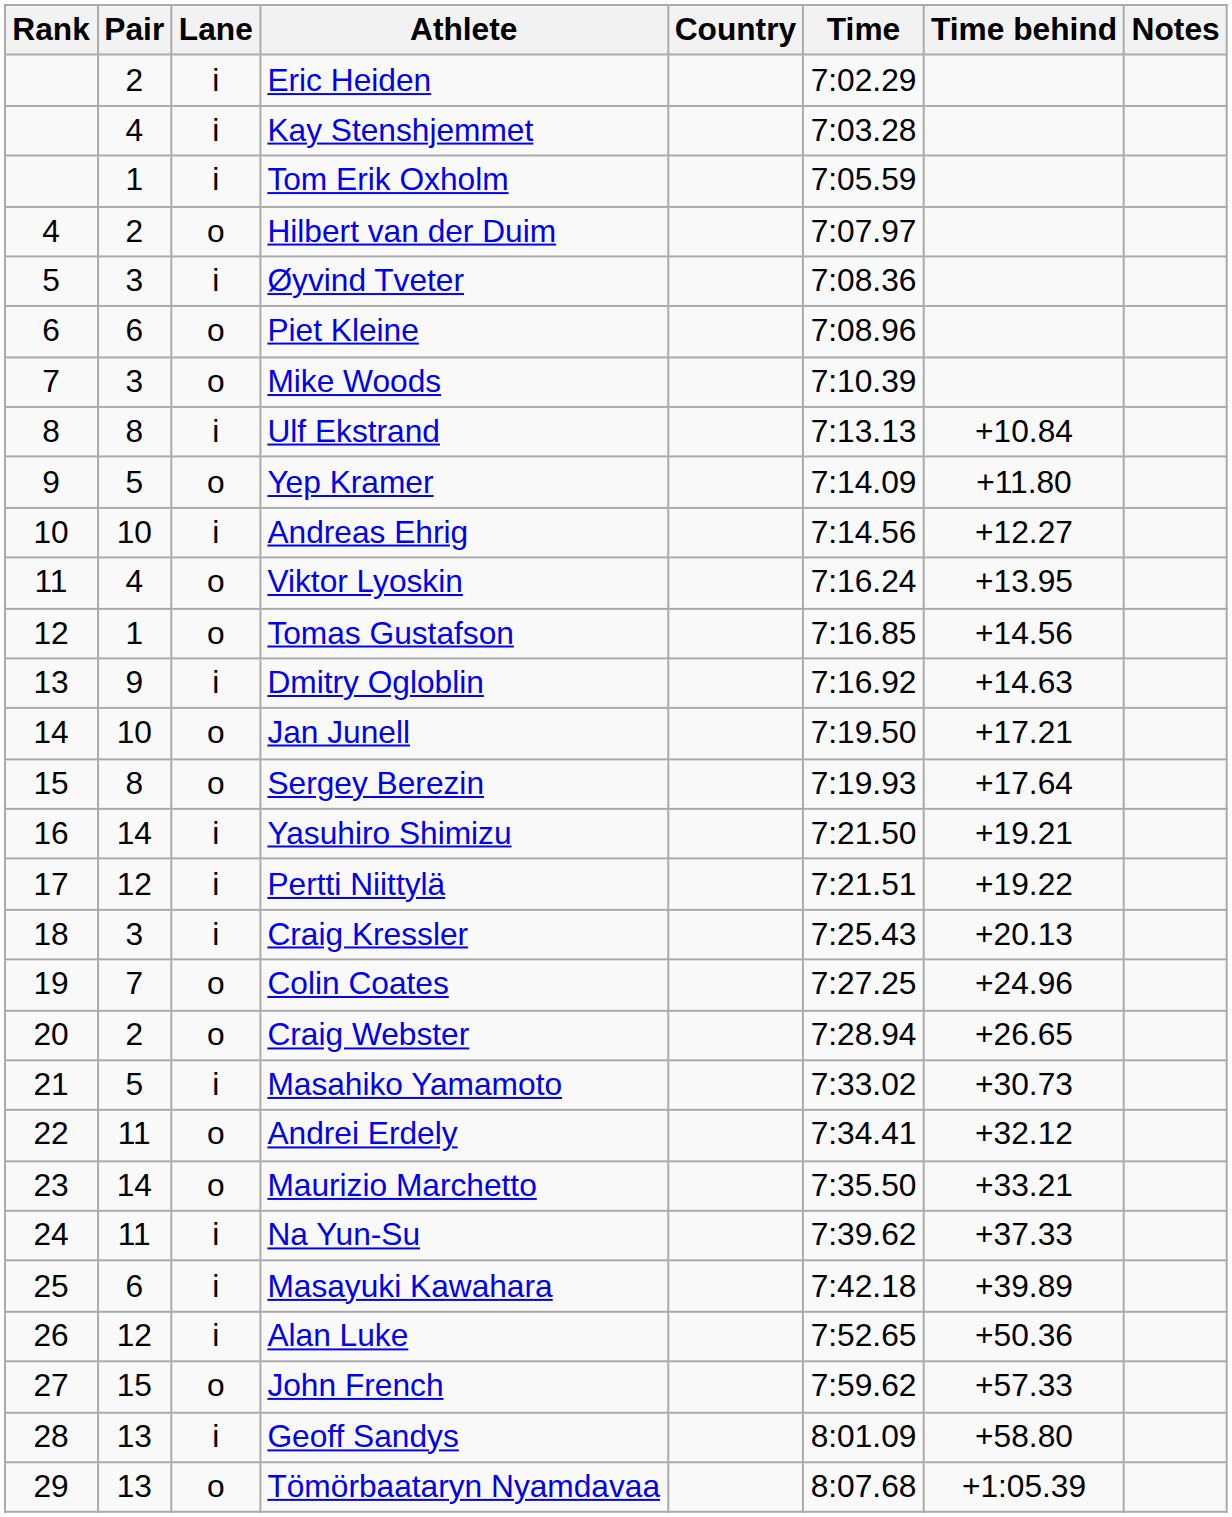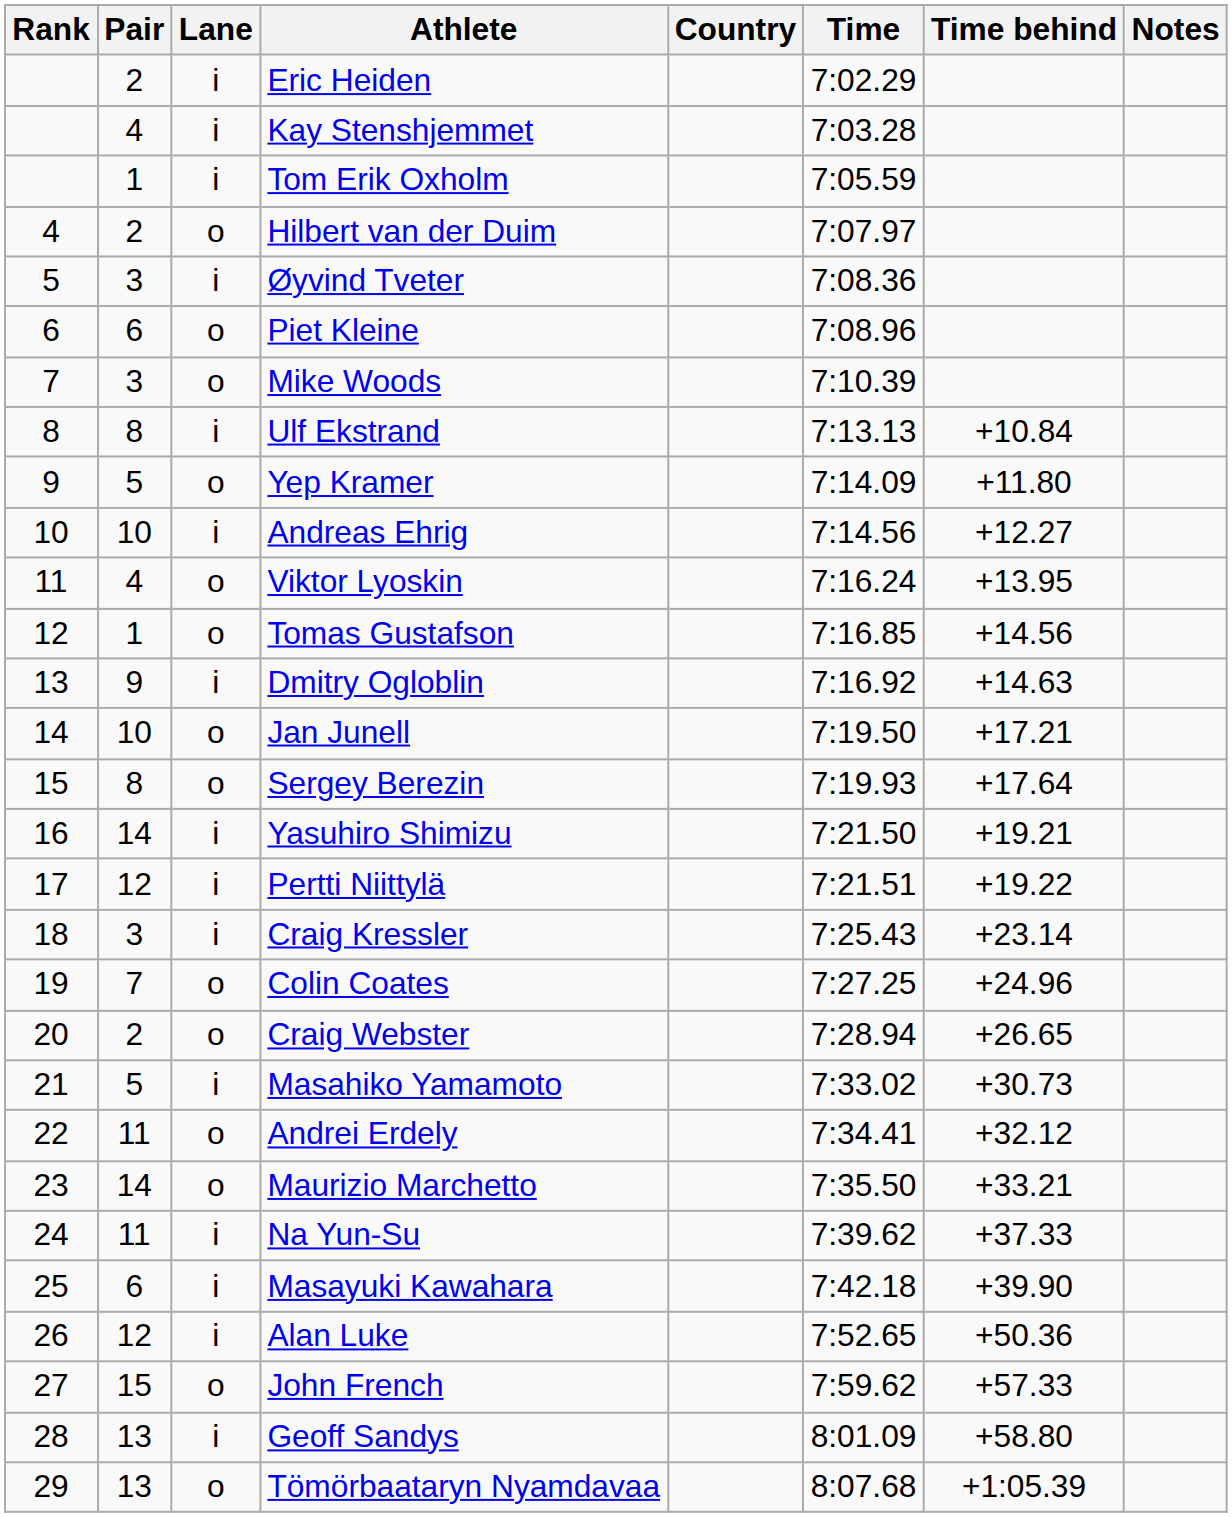Craig Kressler | Time behind: +20.13 -> +23.14
Masayuki Kawahara | Time behind: +39.89 -> +39.90
